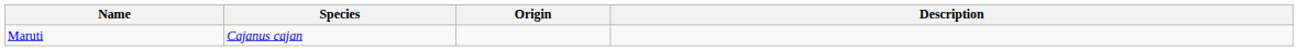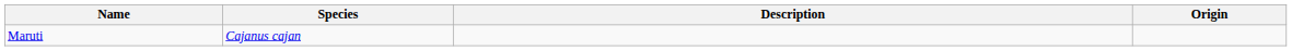columns swapped: Origin <-> Description
